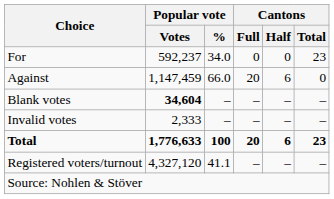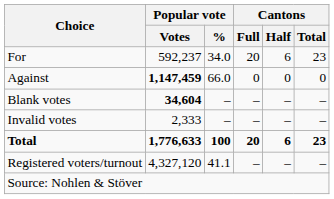For | Cantons / Full: 0 -> 20
For | Cantons / Half: 0 -> 6
Against | Popular vote / Votes: normal -> bold
Against | Cantons / Full: 20 -> 0
Against | Cantons / Half: 6 -> 0
